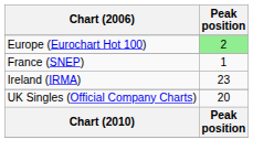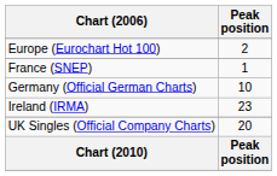Europe (Eurochart Hot 100) | Peak position: lightgreen background -> no background
+ row: Germany (Official German Charts) | 10
